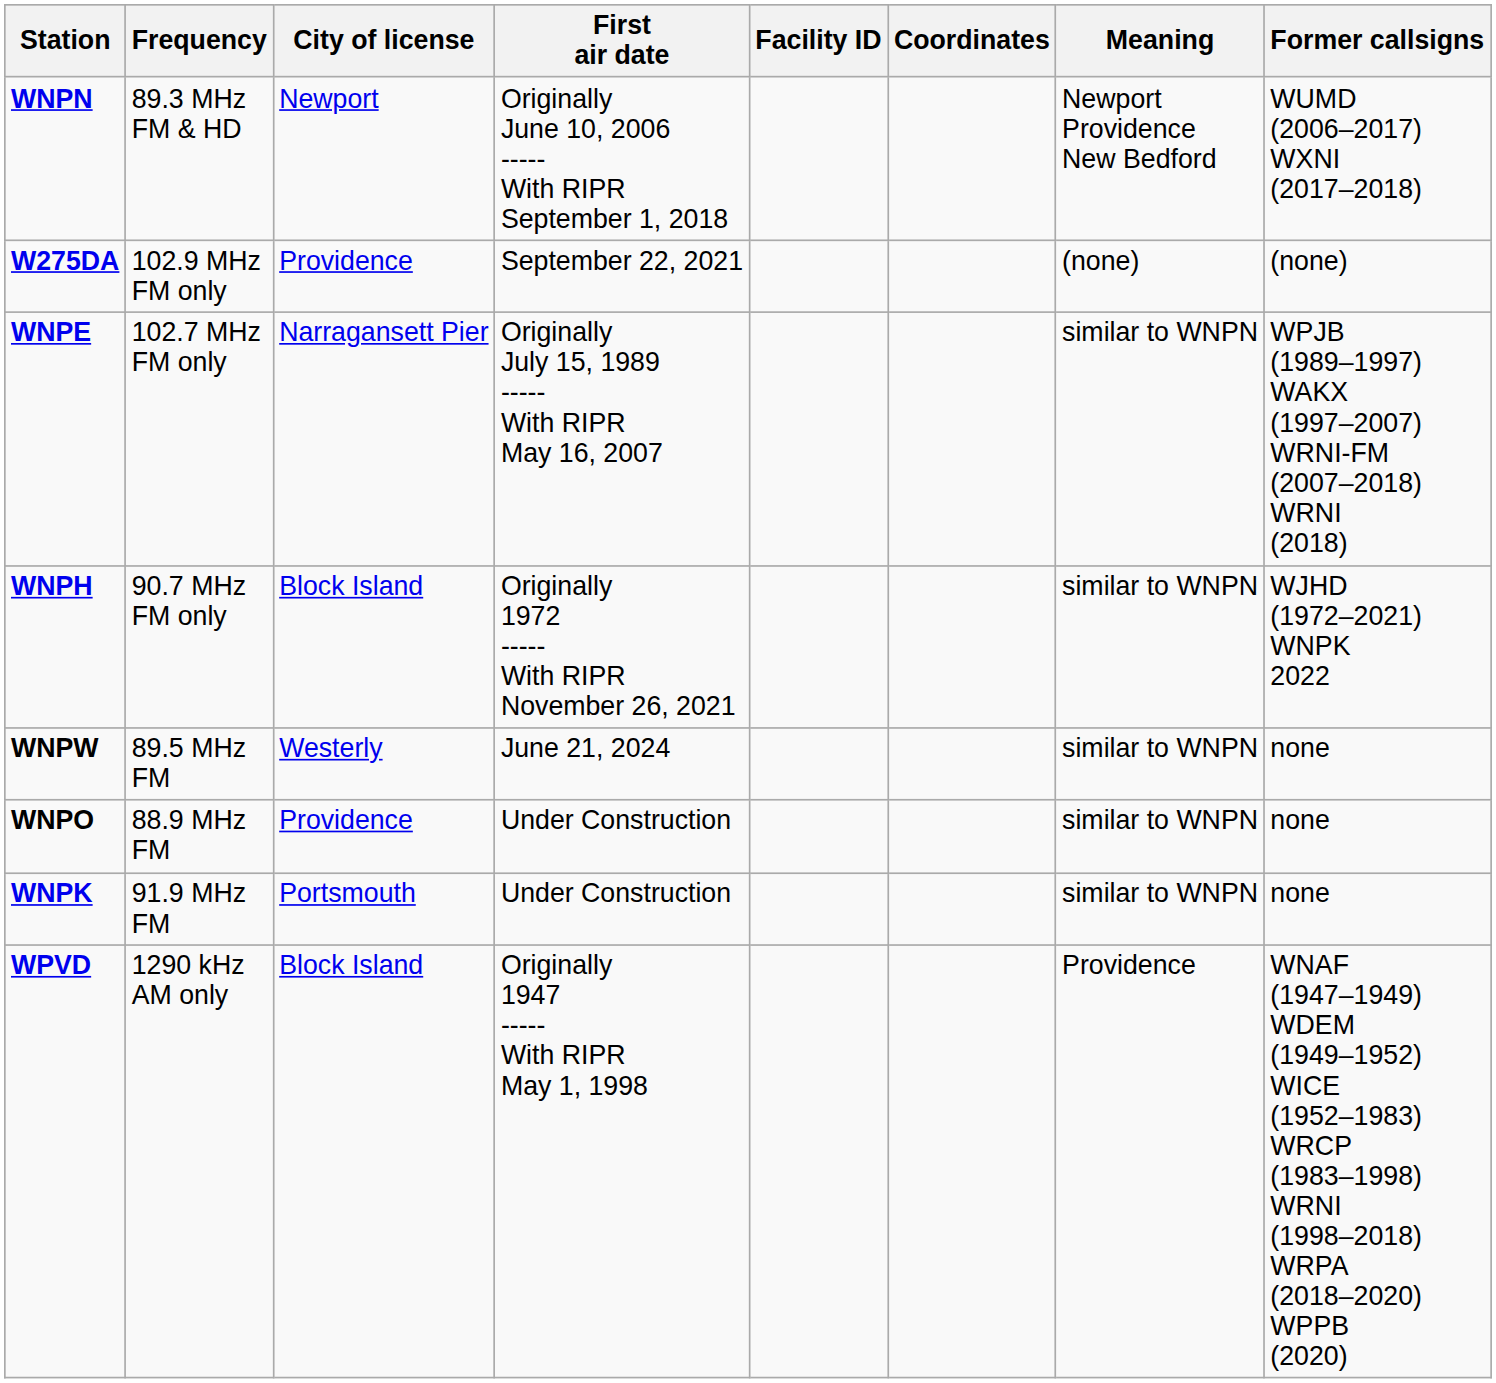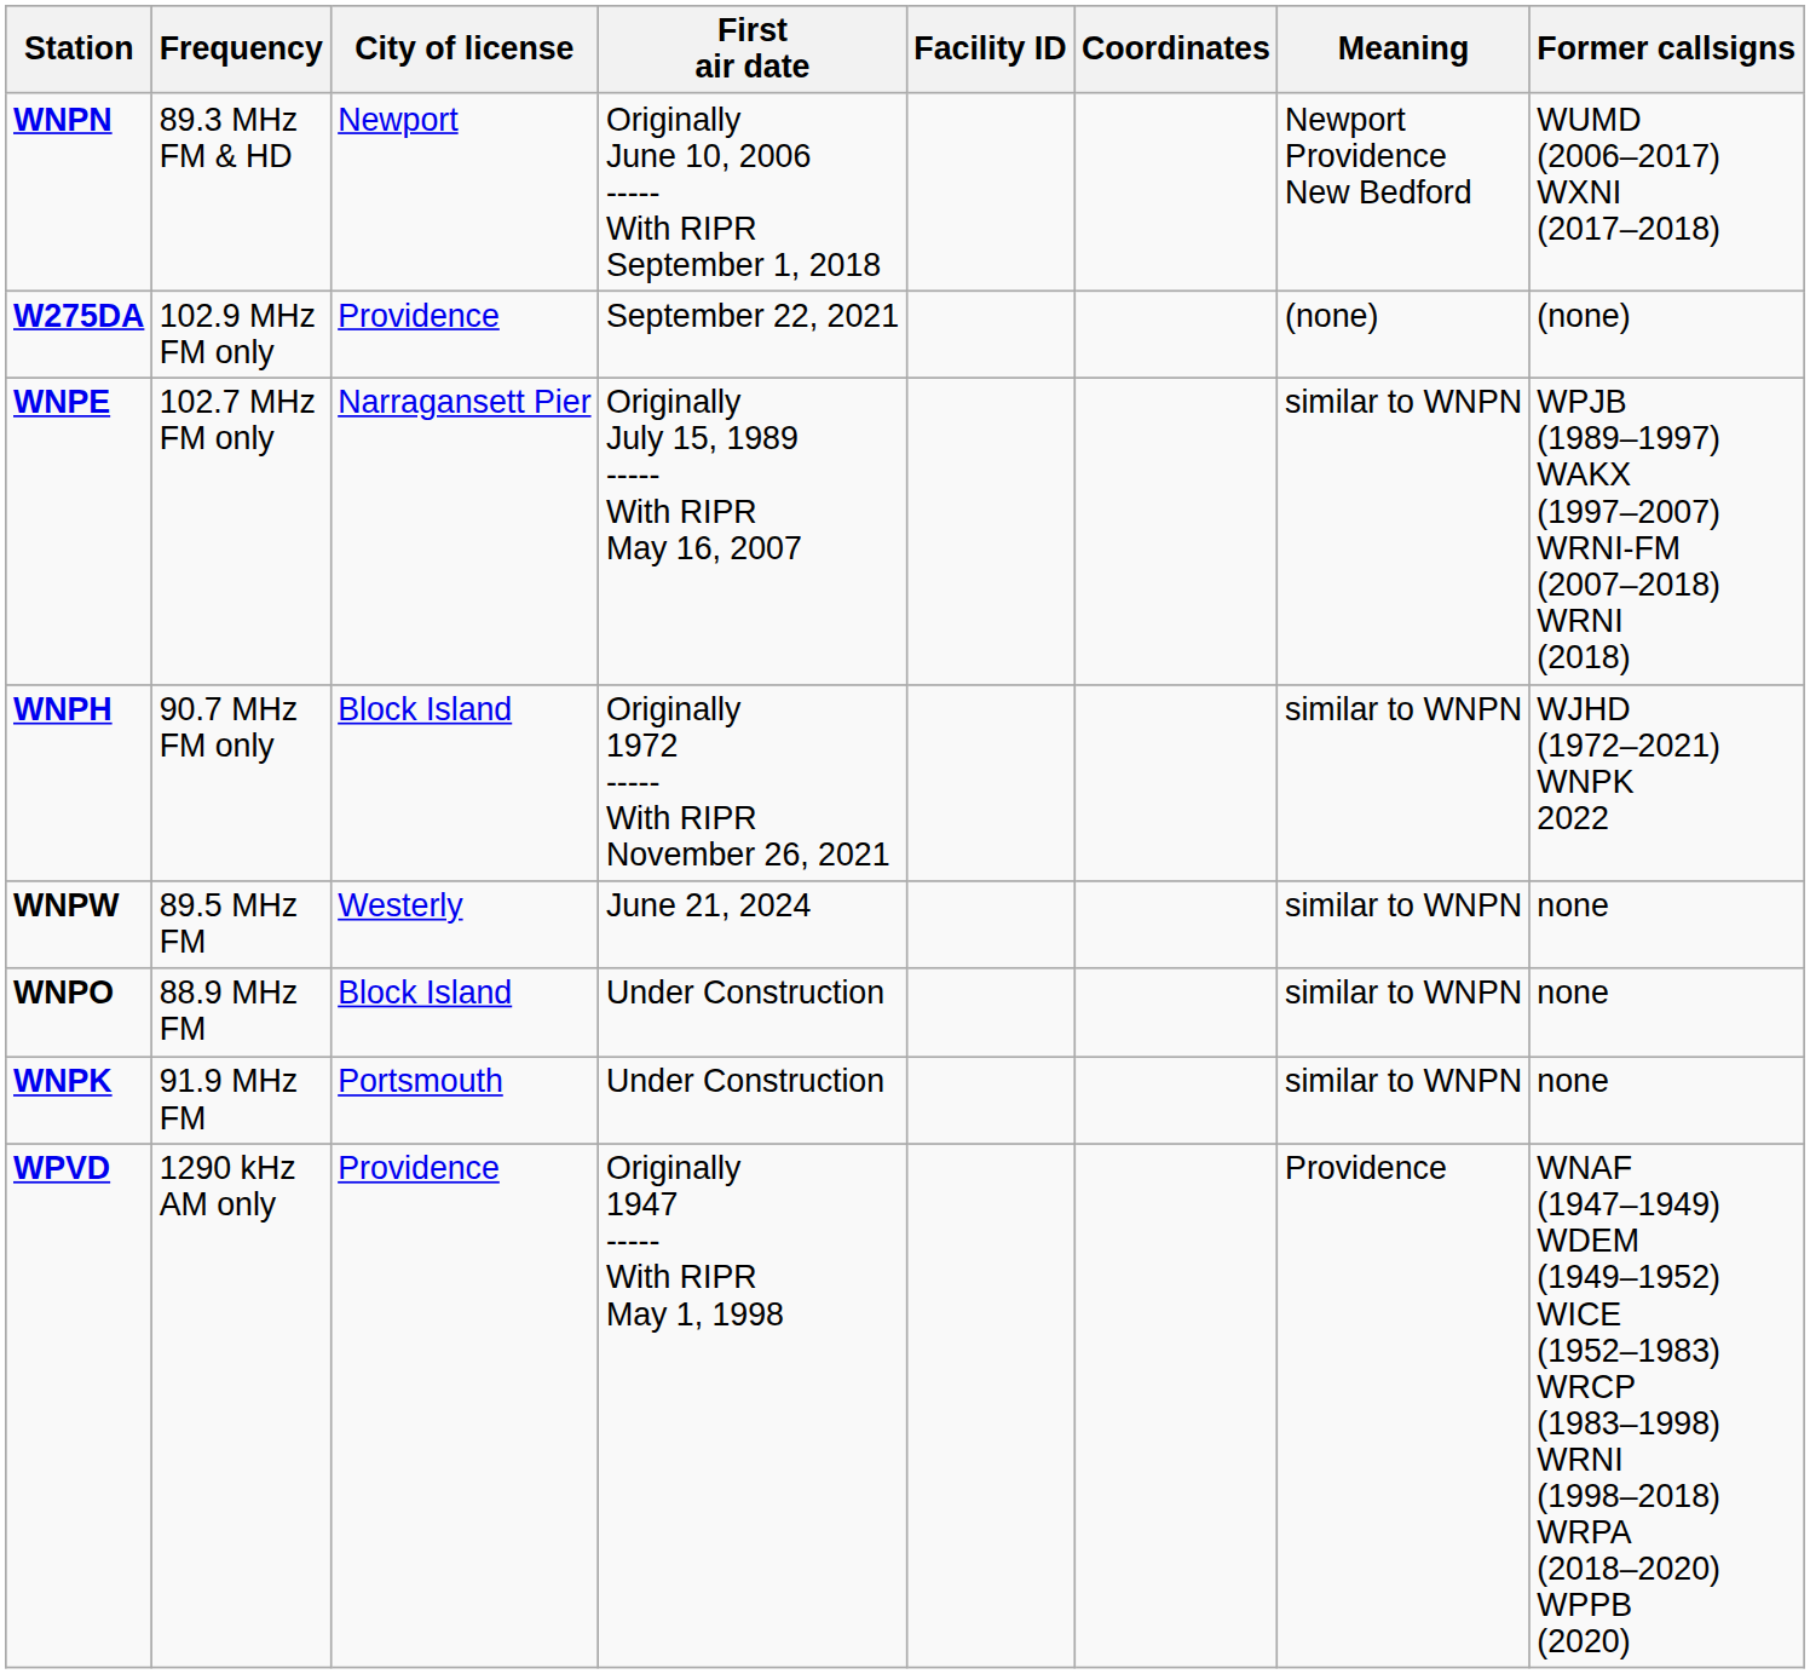WNPO | City of license: Providence -> Block Island
WPVD | City of license: Block Island -> Providence
